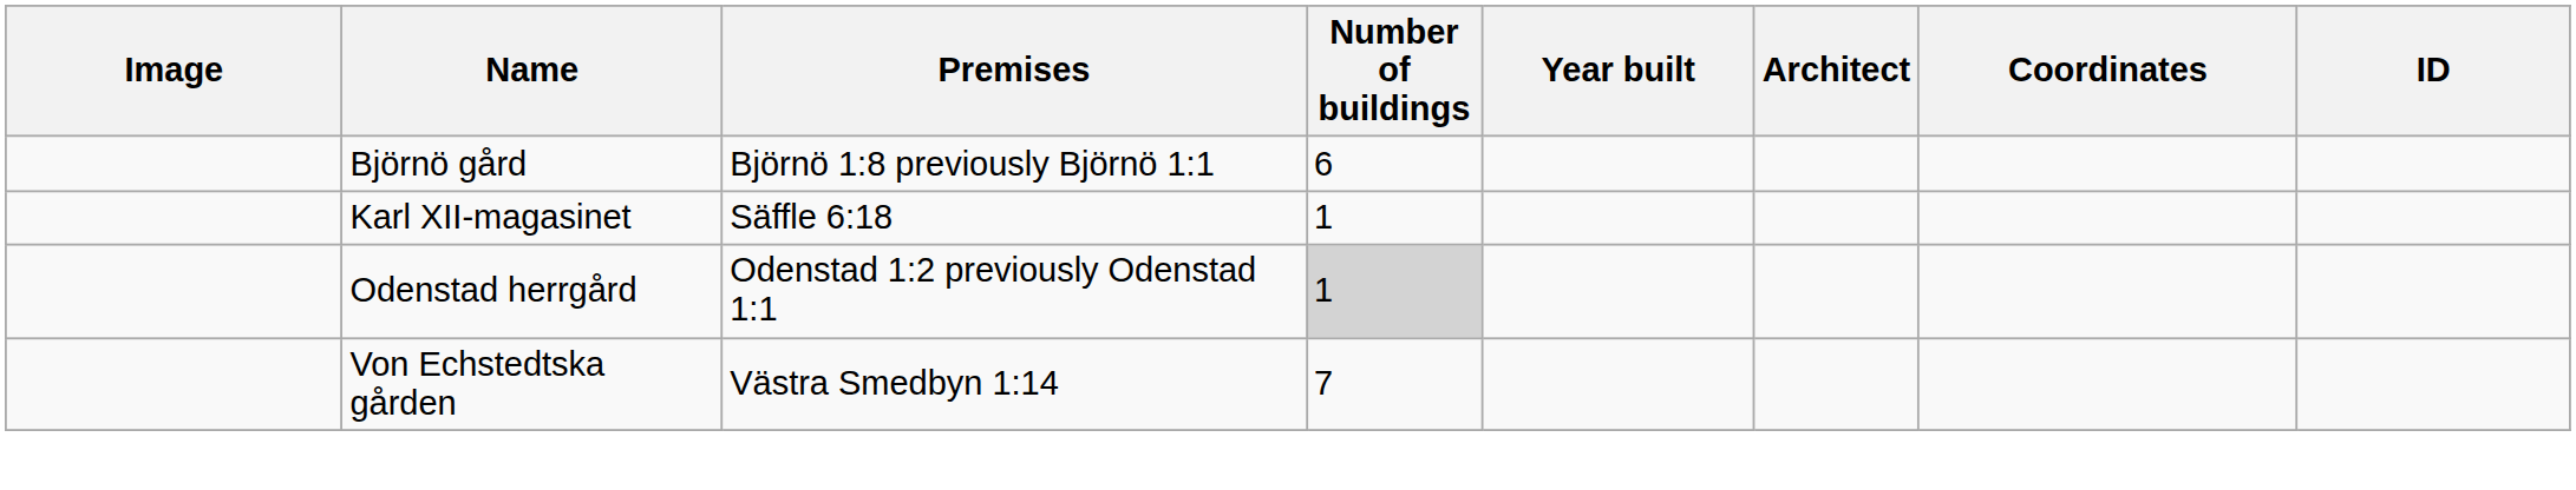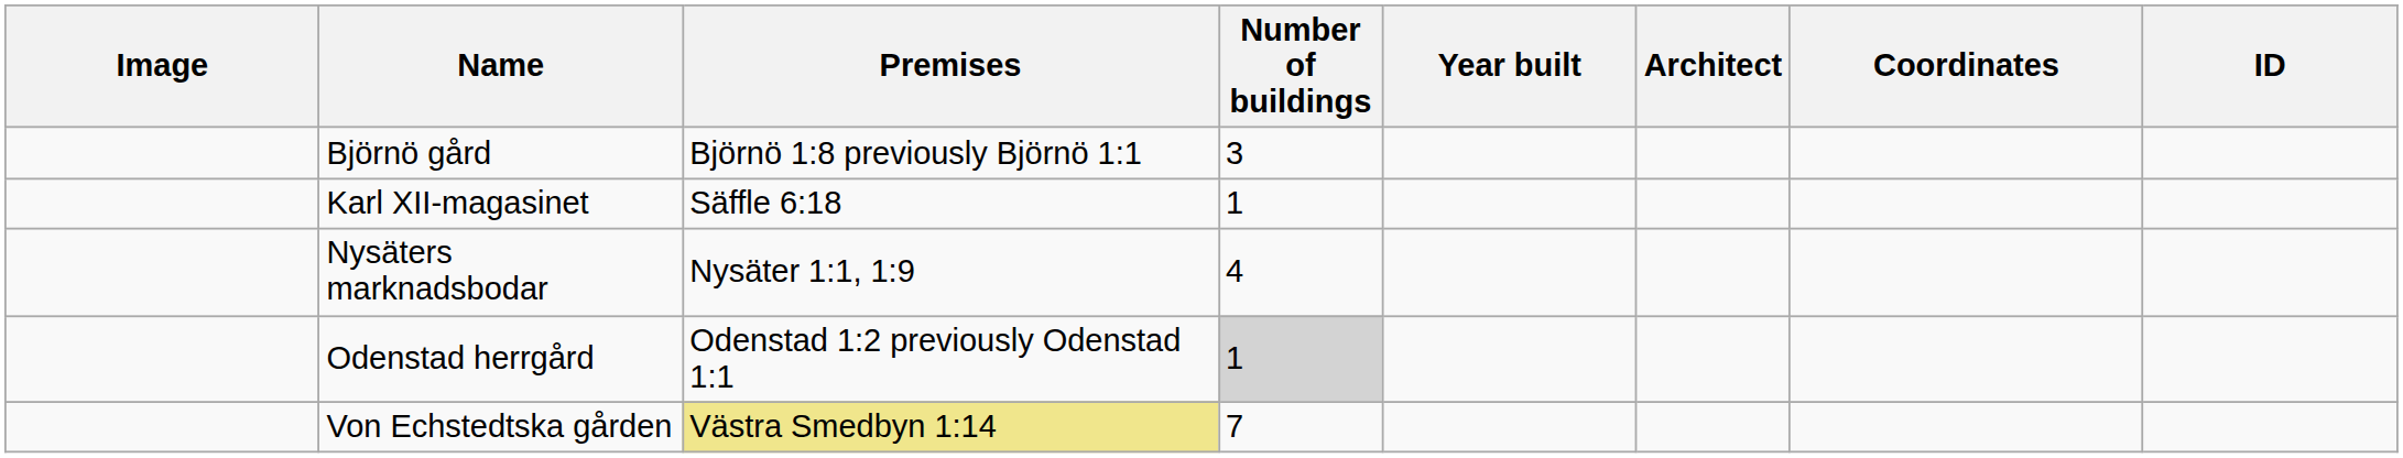Björnö gård | Number of buildings: 6 -> 3
+ row: Nysäters marknadsbodar | Nysäter 1:1, 1:9 | 4
Von Echstedtska gården | Premises: no background -> khaki background
